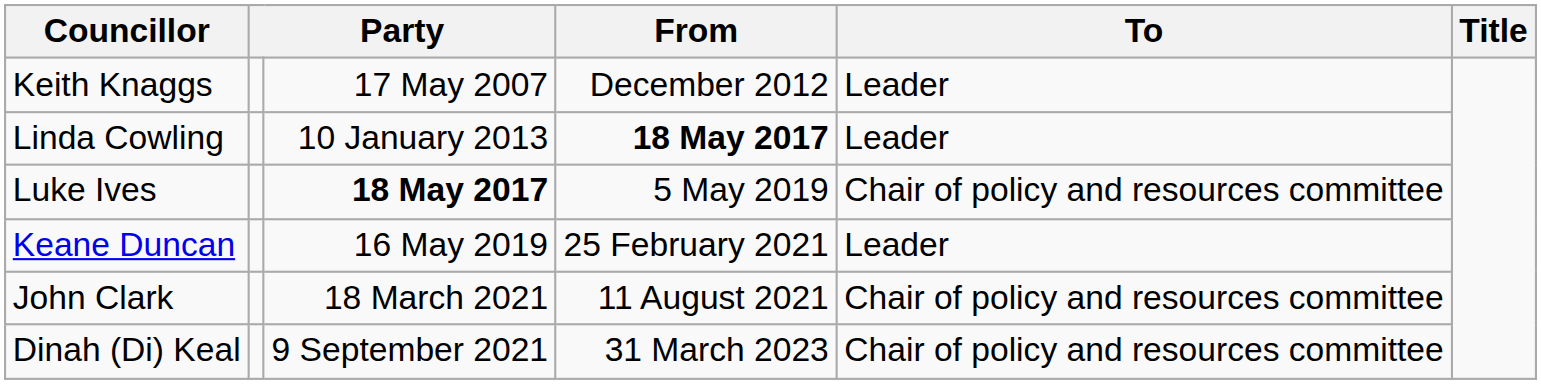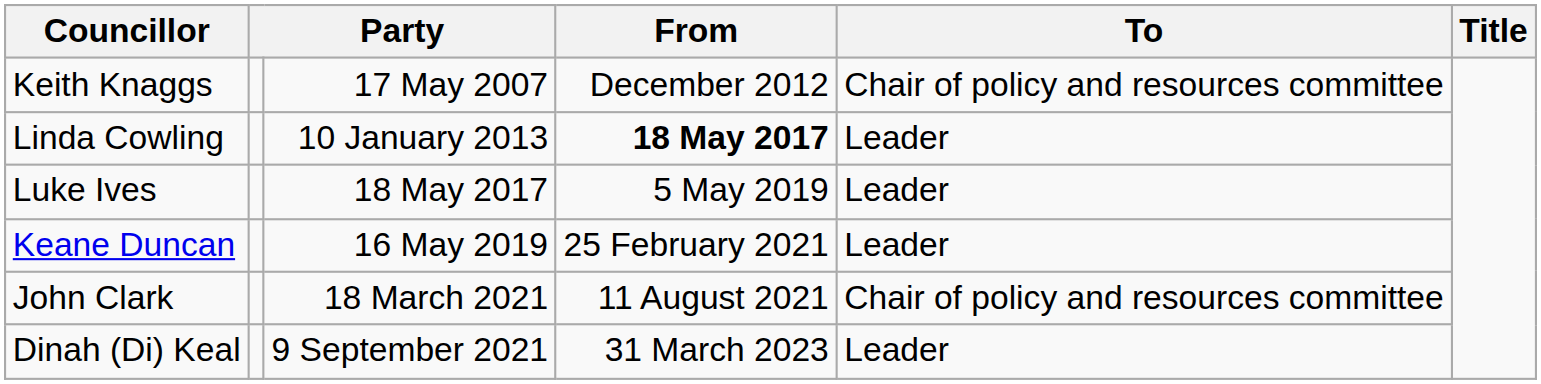Keith Knaggs | To: Leader -> Chair of policy and resources committee
Luke Ives | column 3: bold -> normal
Luke Ives | To: Chair of policy and resources committee -> Leader
Dinah (Di) Keal | To: Chair of policy and resources committee -> Leader
